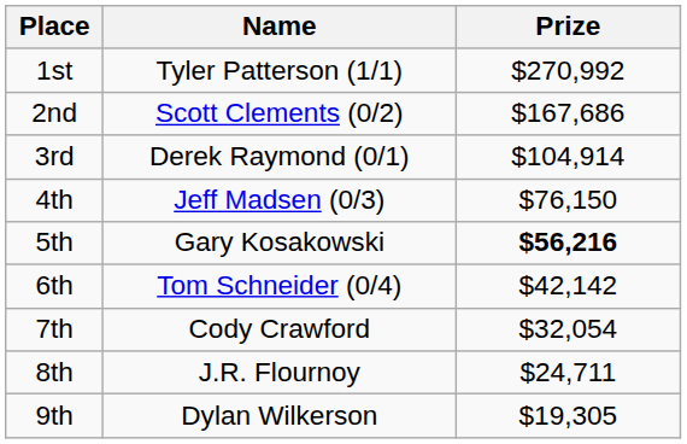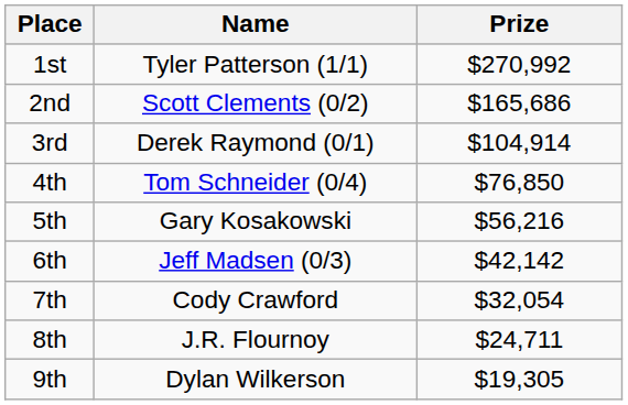2nd | Prize: $167,686 -> $165,686
4th | Name: Jeff Madsen (0/3) -> Tom Schneider (0/4)
4th | Prize: $76,150 -> $76,850
5th | Prize: bold -> normal
6th | Name: Tom Schneider (0/4) -> Jeff Madsen (0/3)
